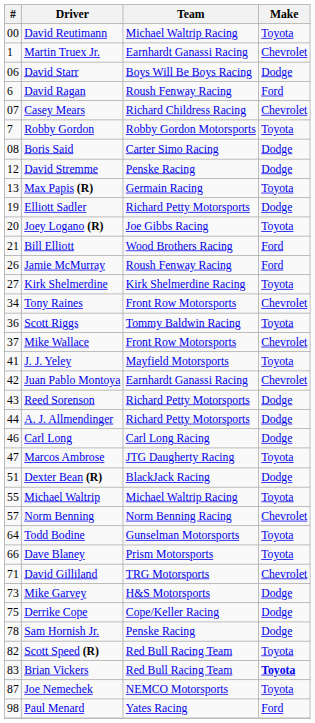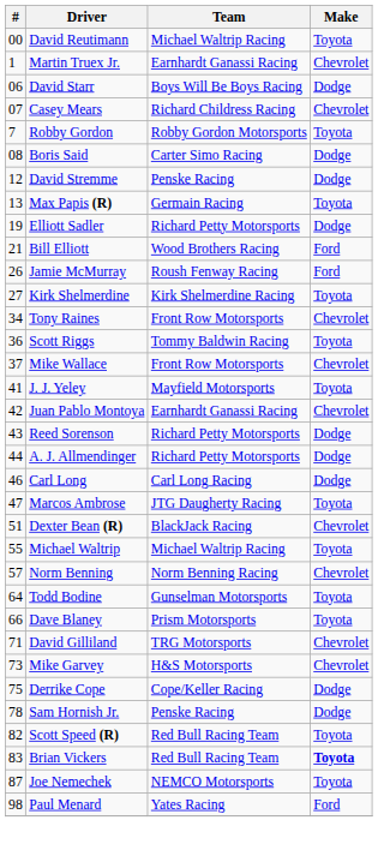- row: 6 | David Ragan | Roush Fenway Racing | Ford
- row: 20 | Joey Logano (R) | Joe Gibbs Racing | Toyota
Dexter Bean (R) | Make: Dodge -> Chevrolet
Mike Garvey | Make: Dodge -> Chevrolet
